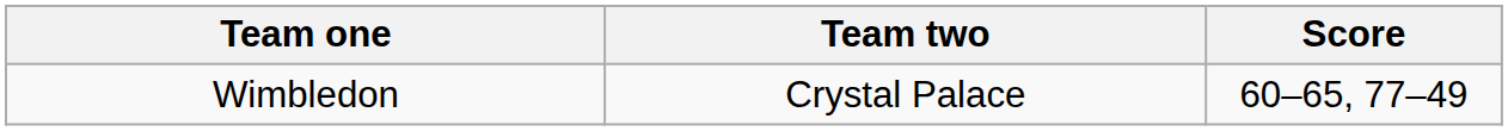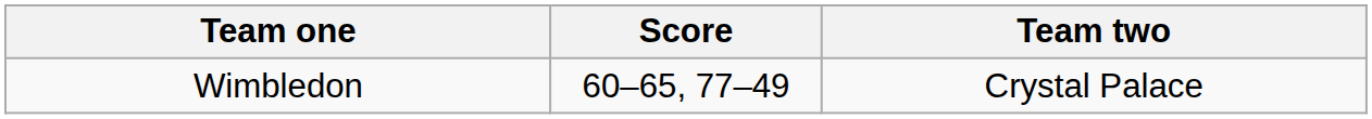columns swapped: Score <-> Team two
